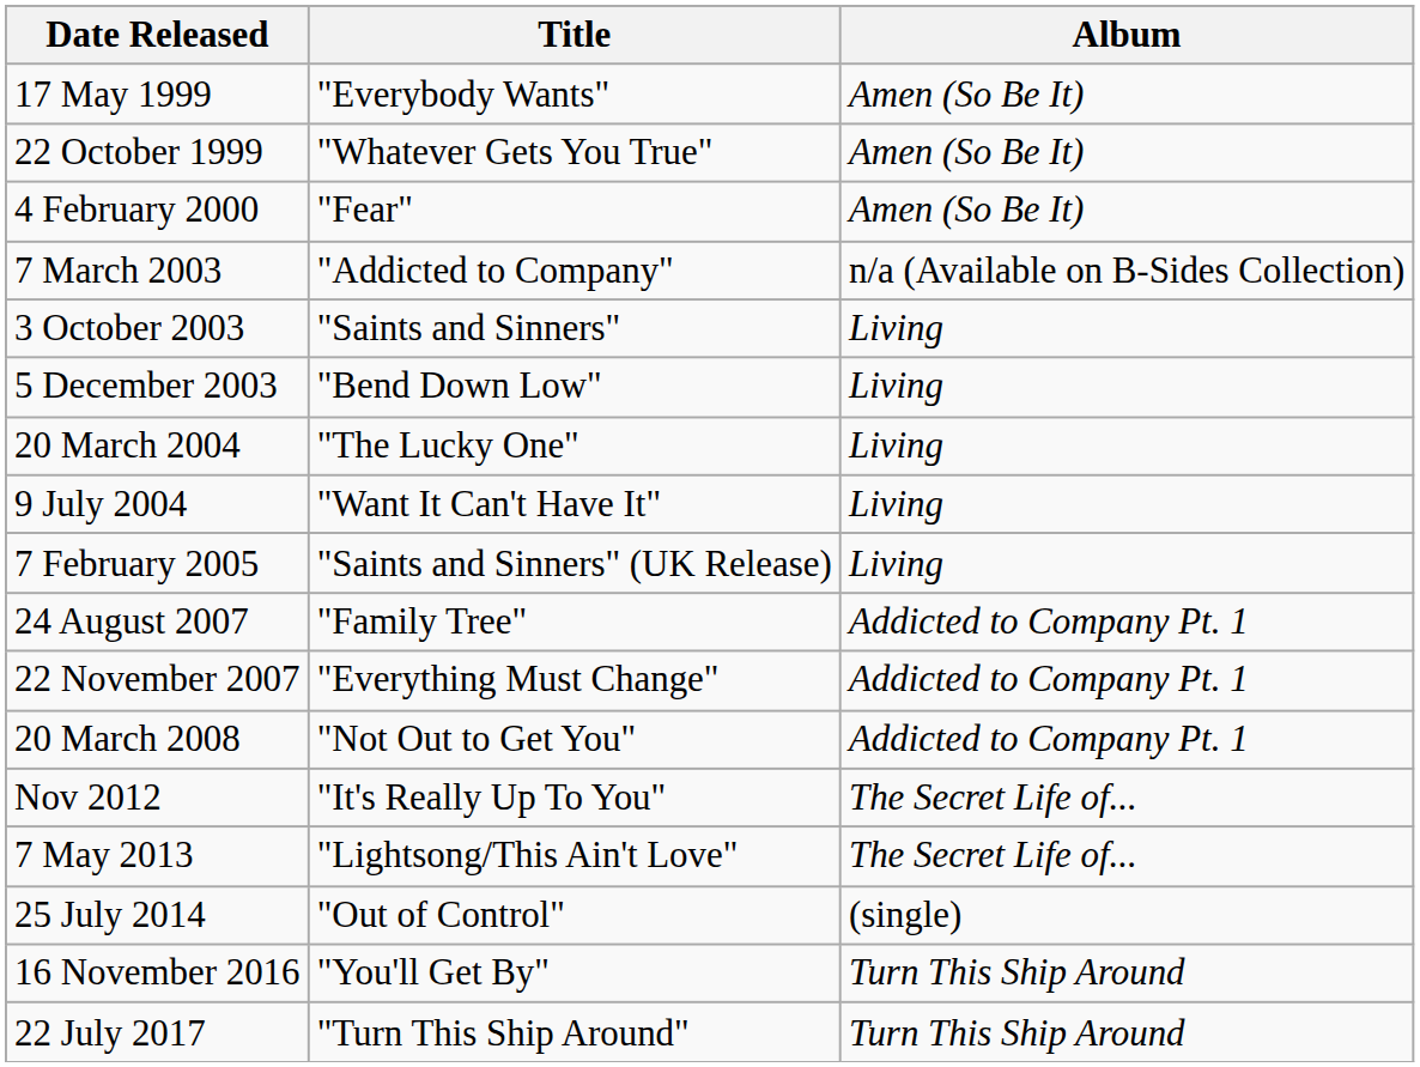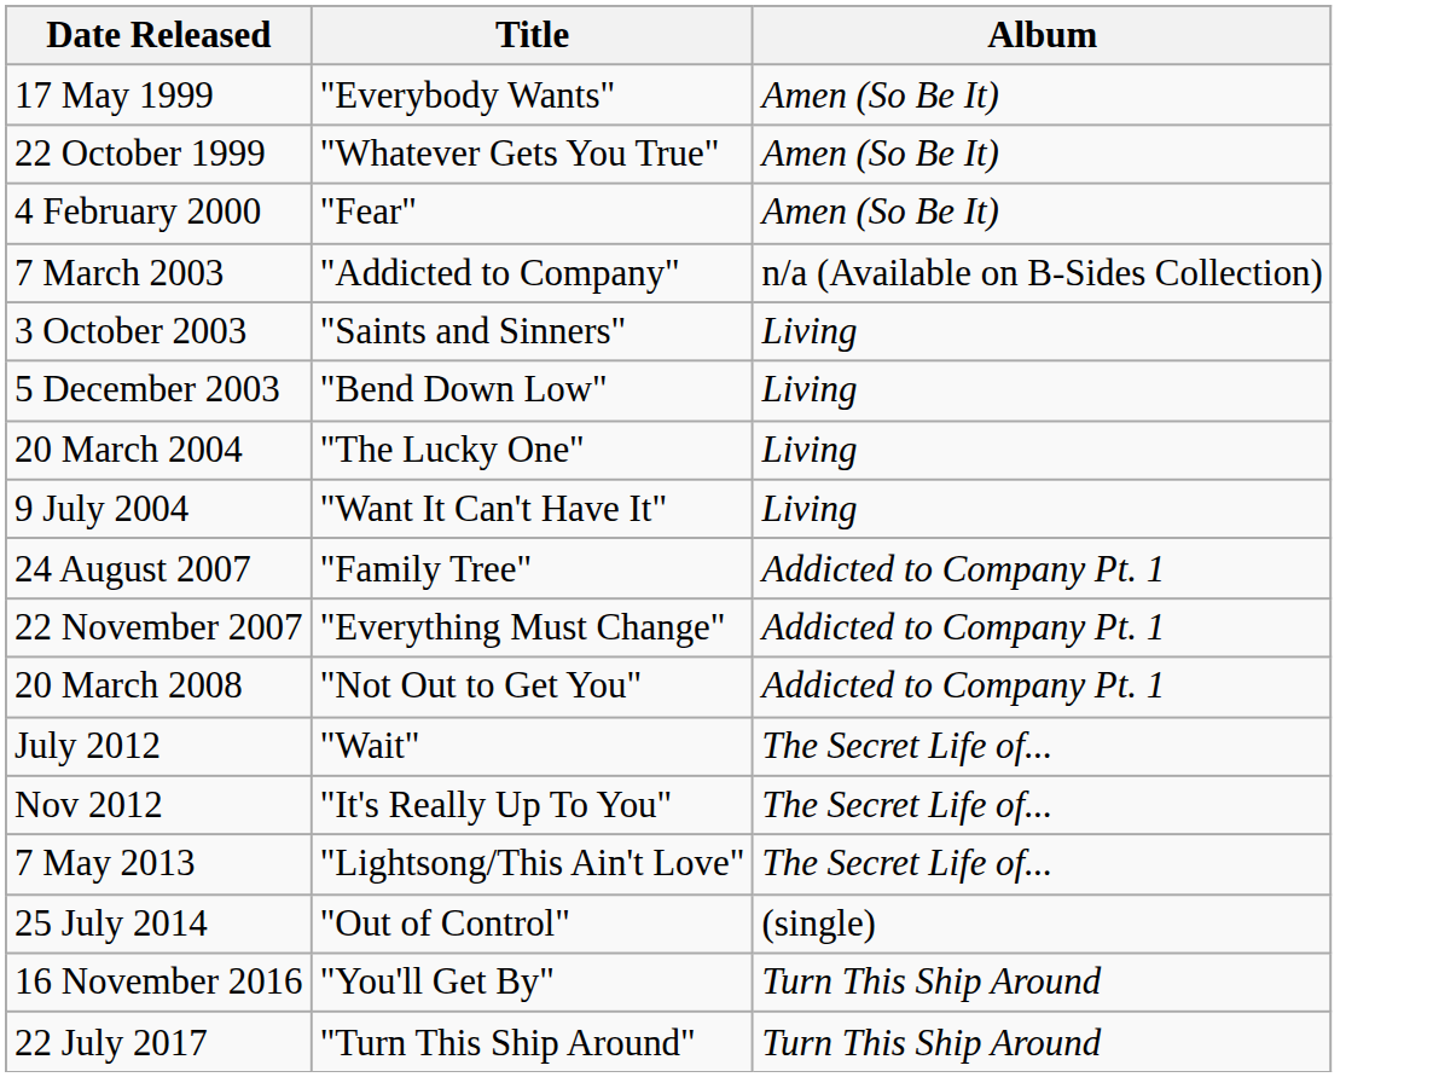- row: 7 February 2005 | "Saints and Sinners" (UK Release) | Living
+ row: July 2012 | "Wait" | The Secret Life of...
